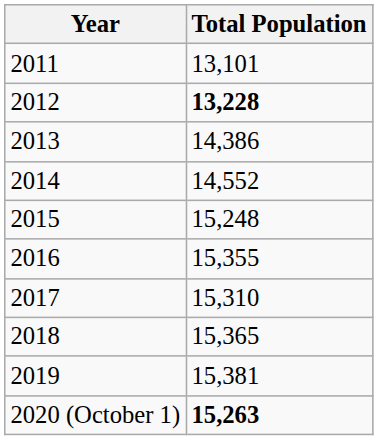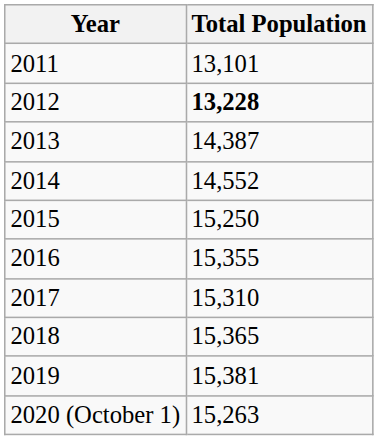2013 | Total Population: 14,386 -> 14,387
2015 | Total Population: 15,248 -> 15,250
2020 (October 1) | Total Population: bold -> normal
